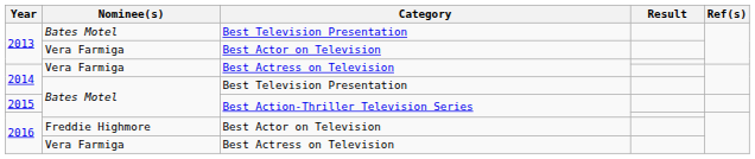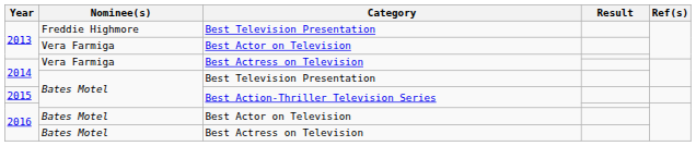2013 / Best Television Presentation | Nominee(s): Bates Motel -> Freddie Highmore
2016 / Best Actor on Television | Nominee(s): Freddie Highmore -> Bates Motel
2016 / Best Actress on Television | Nominee(s): Vera Farmiga -> Bates Motel
